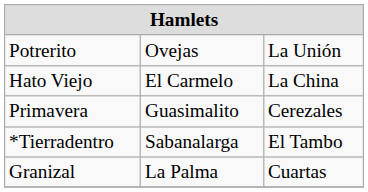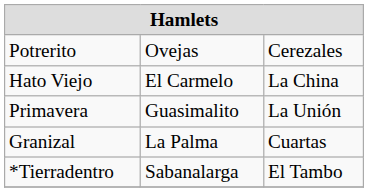Potrerito | column 3: La Unión -> Cerezales
Primavera | column 3: Cerezales -> La Unión
rows swapped: Granizal <-> *Tierradentro
